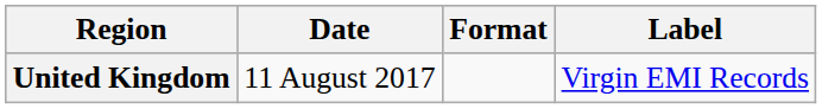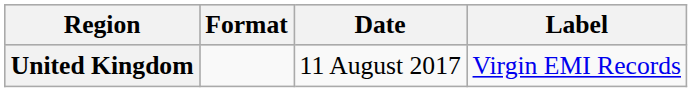columns swapped: Date <-> Format
